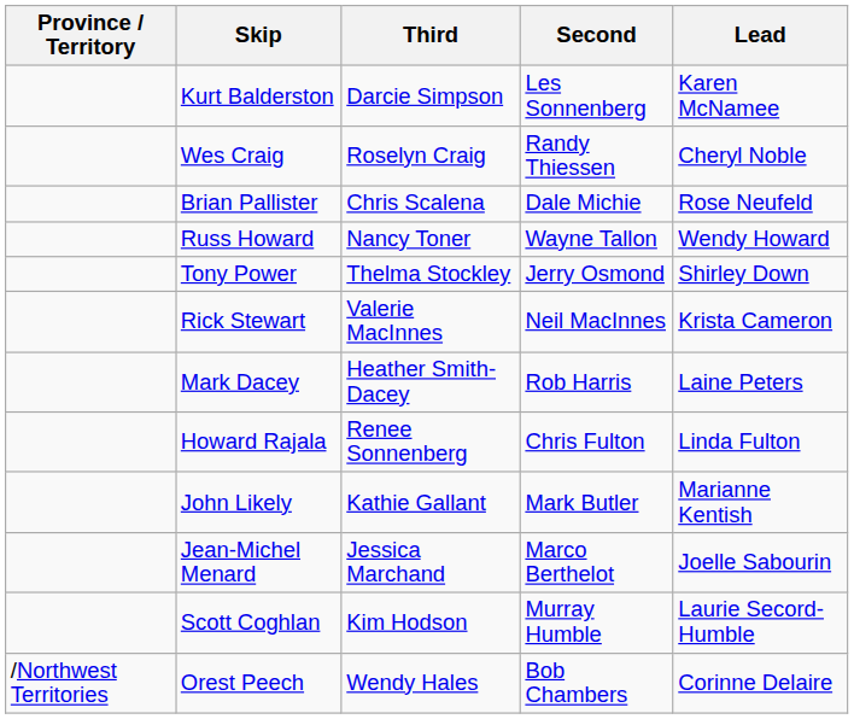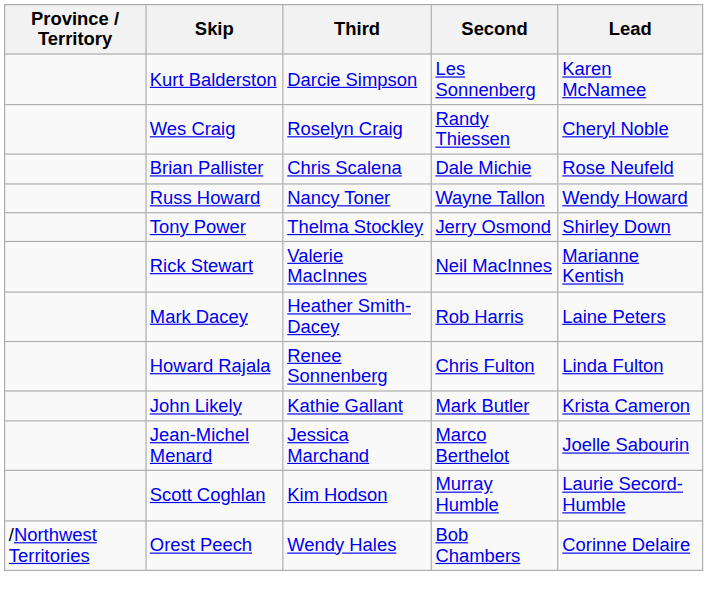Rick Stewart | Lead: Krista Cameron -> Marianne Kentish
John Likely | Lead: Marianne Kentish -> Krista Cameron
